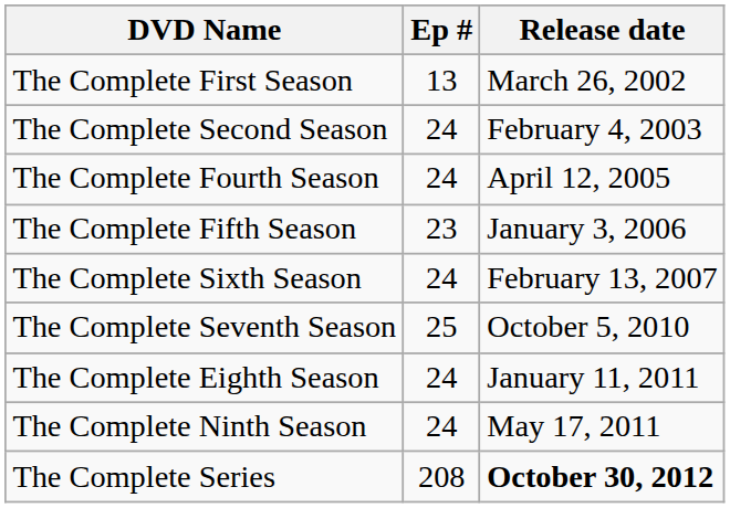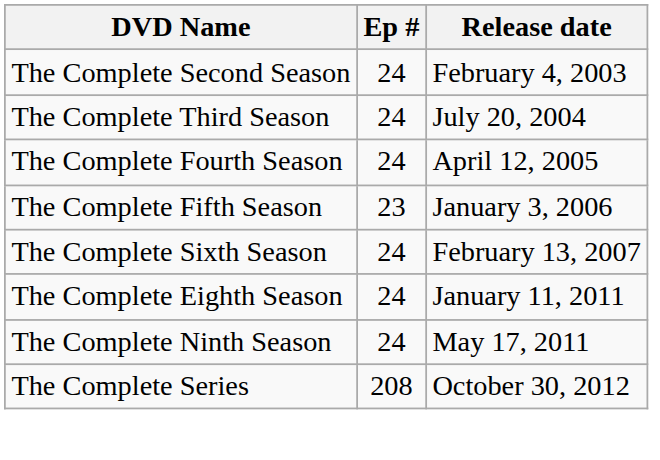- row: The Complete First Season | 13 | March 26, 2002
+ row: The Complete Third Season | 24 | July 20, 2004
- row: The Complete Seventh Season | 25 | October 5, 2010
The Complete Series | Release date: bold -> normal
